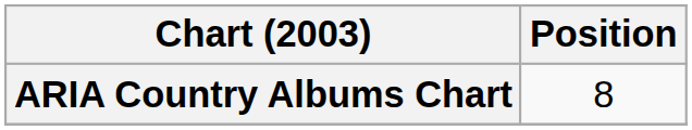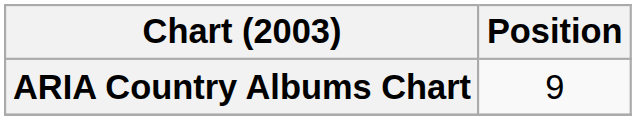ARIA Country Albums Chart | Position: 8 -> 9
